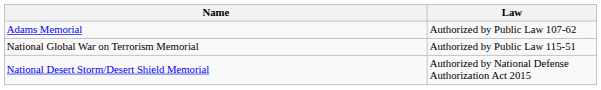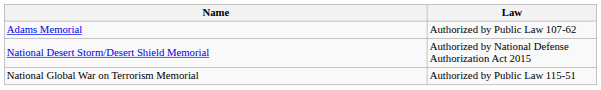rows swapped: National Desert Storm/Desert Shield Memorial <-> National Global War on Terrorism Memorial
